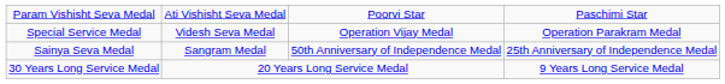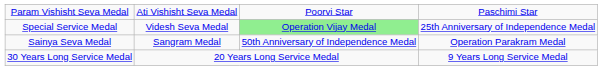Special Service Medal | column 3: no background -> lightgreen background
Special Service Medal | column 4: Operation Parakram Medal -> 25th Anniversary of Independence Medal
Sainya Seva Medal | column 4: 25th Anniversary of Independence Medal -> Operation Parakram Medal
